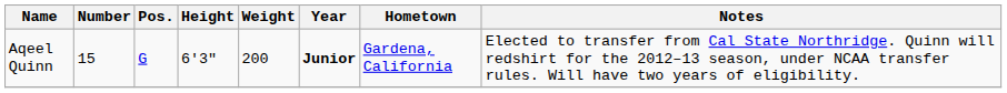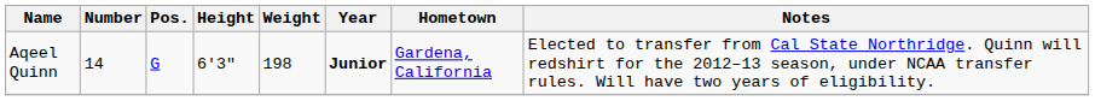Aqeel Quinn | Number: 15 -> 14
Aqeel Quinn | Weight: 200 -> 198
